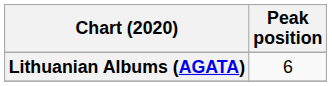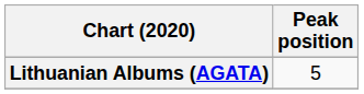Lithuanian Albums (AGATA) | Peak position: 6 -> 5
